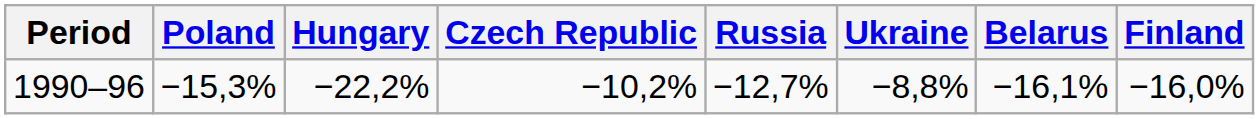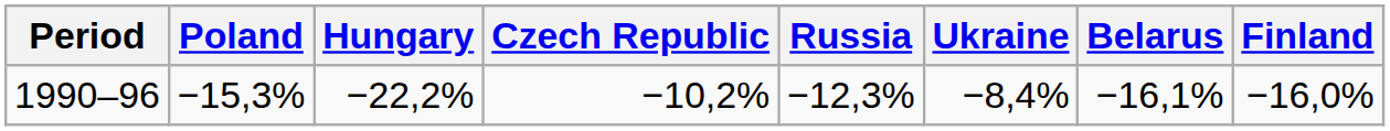1990–96 | Russia: −12,7% -> −12,3%
1990–96 | Ukraine: −8,8% -> −8,4%
